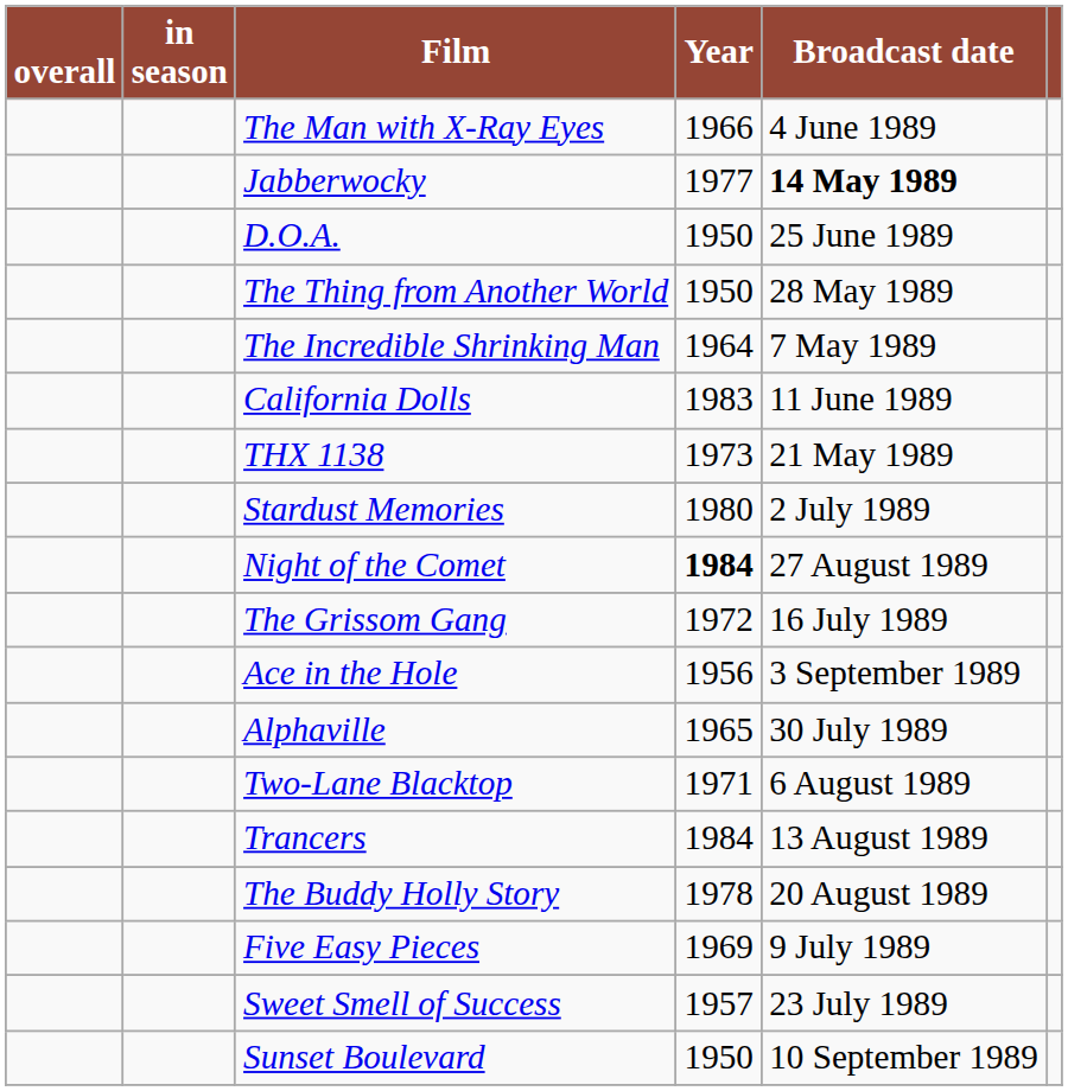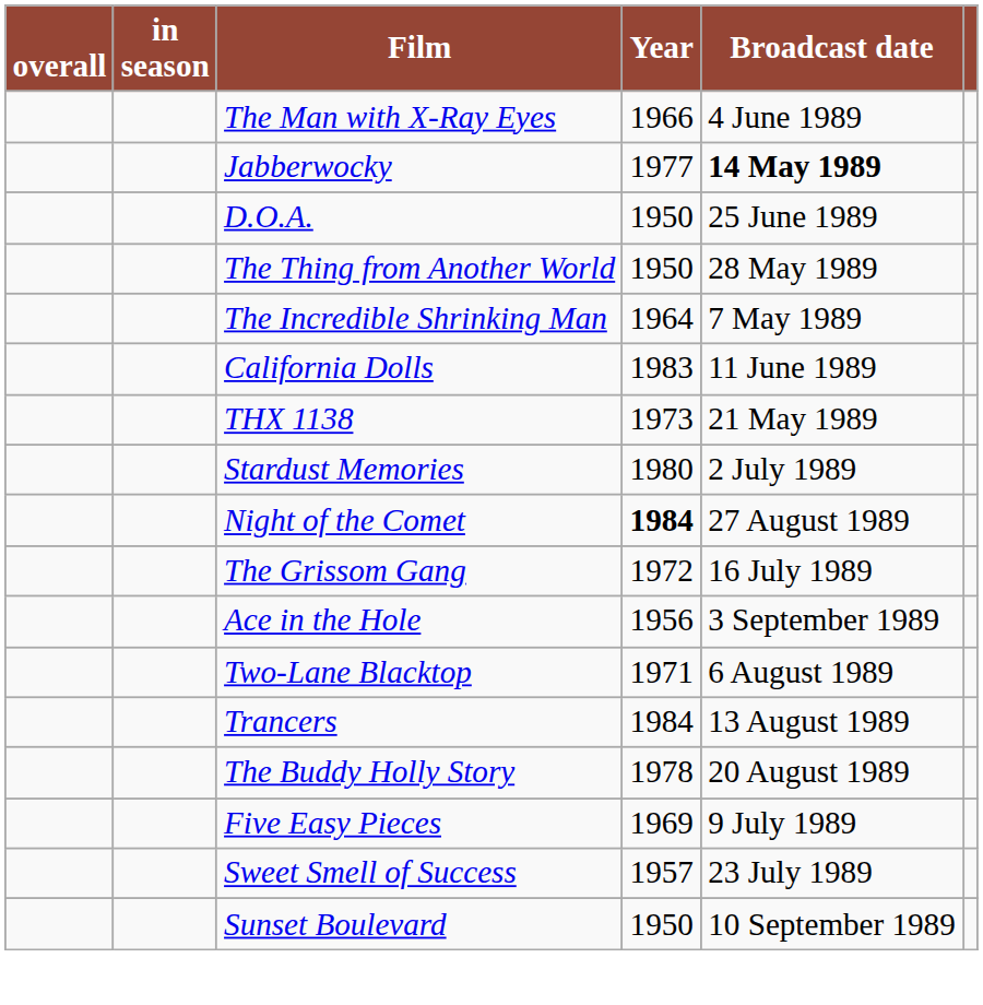- row: Alphaville | 1965 | 30 July 1989
